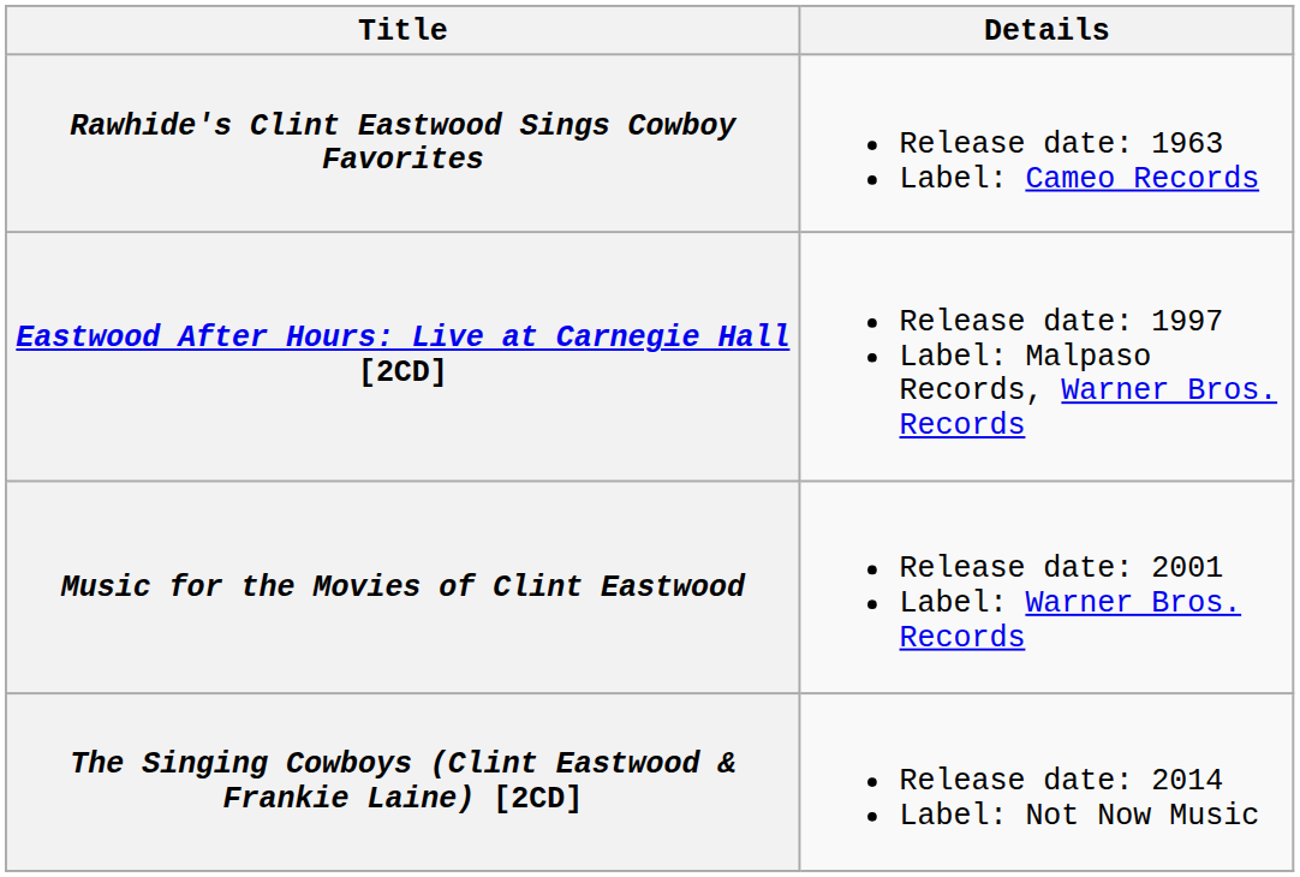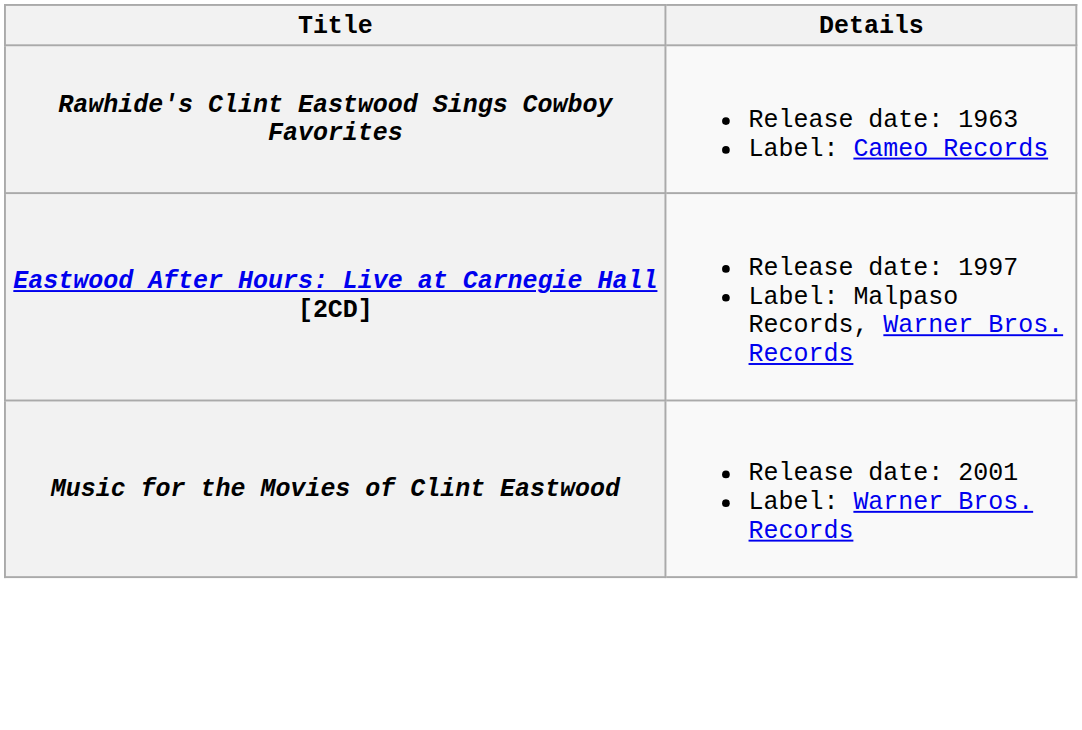- row: The Singing Cowboys (Clint Eastwood & Frankie Laine) [2CD] | Release date: 2014 Label: Not Now Music
